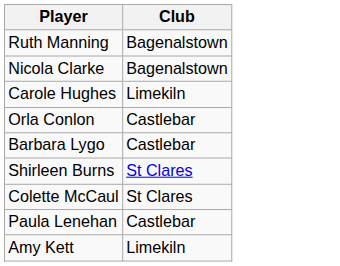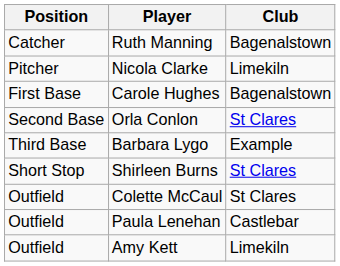+ column: Position | Catcher | Pitcher | First Base | Second Base | Third Base | Short Stop | Outfield | Outfield | Outfield
Nicola Clarke | Club: Bagenalstown -> Limekiln
Carole Hughes | Club: Limekiln -> Bagenalstown
Orla Conlon | Club: Castlebar -> St Clares
Barbara Lygo | Club: Castlebar -> Example
